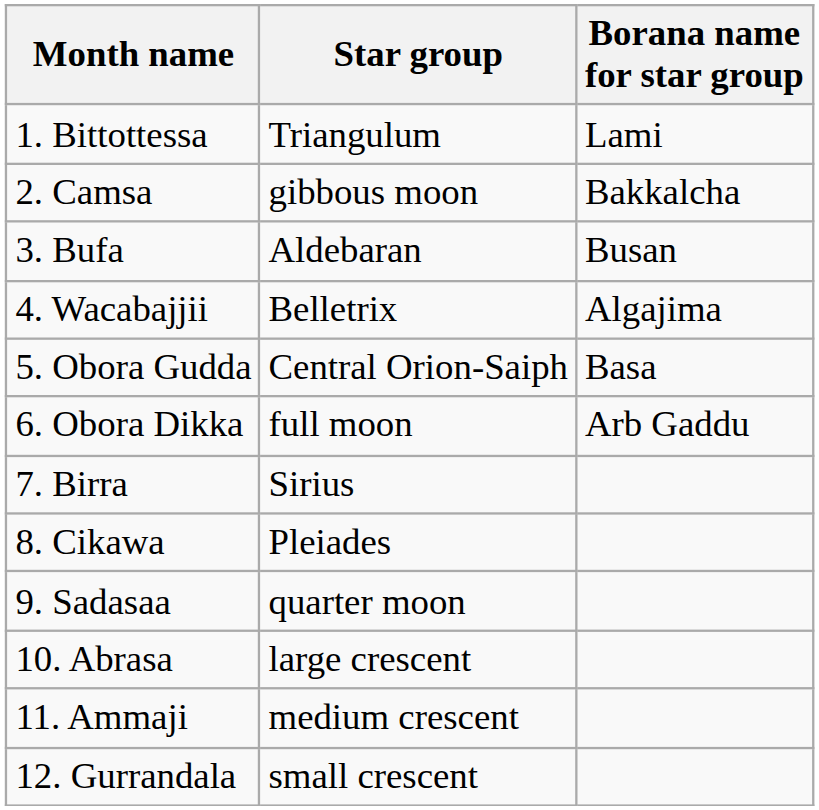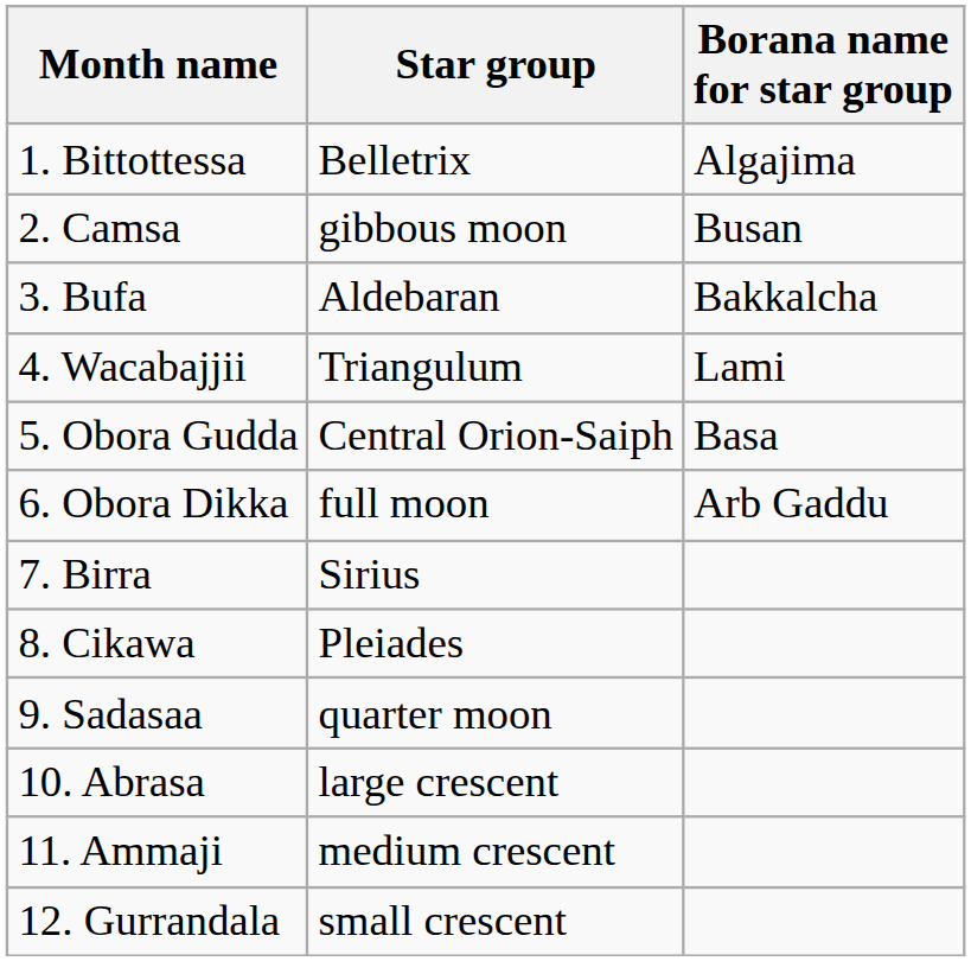1. Bittottessa | Star group: Triangulum -> Belletrix
1. Bittottessa | Borana name for star group: Lami -> Algajima
2. Camsa | Borana name for star group: Bakkalcha -> Busan
3. Bufa | Borana name for star group: Busan -> Bakkalcha
4. Wacabajjii | Star group: Belletrix -> Triangulum
4. Wacabajjii | Borana name for star group: Algajima -> Lami
